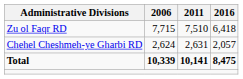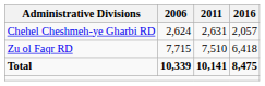rows swapped: Chehel Cheshmeh-ye Gharbi RD <-> Zu ol Faqr RD
